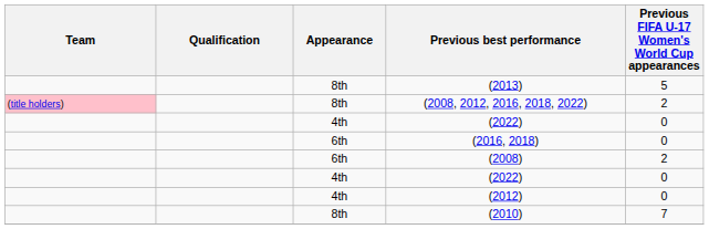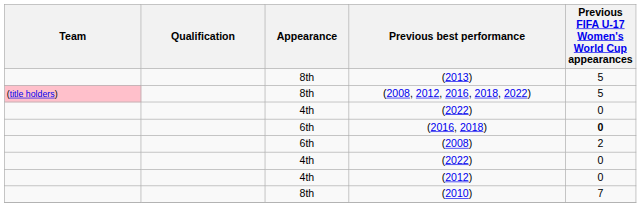(2008, 2012, 2016, 2018, 2022) | Previous FIFA U-17 Women's World Cup appearances: 2 -> 5
(2016, 2018) | Previous FIFA U-17 Women's World Cup appearances: normal -> bold
